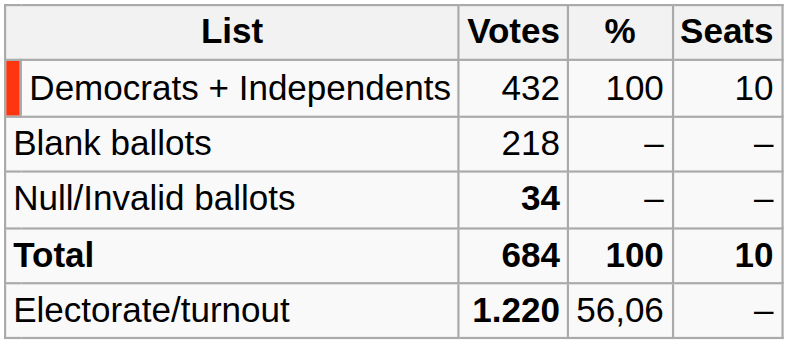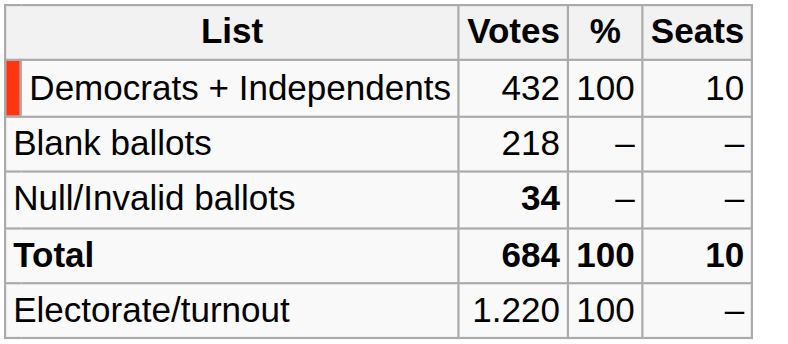Electorate/turnout | Votes: bold -> normal
Electorate/turnout | %: 56,06 -> 100
